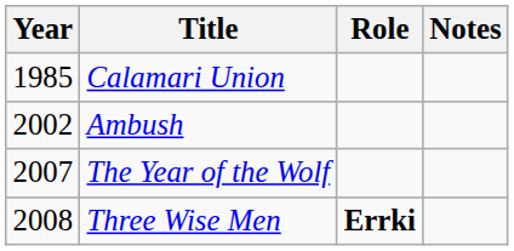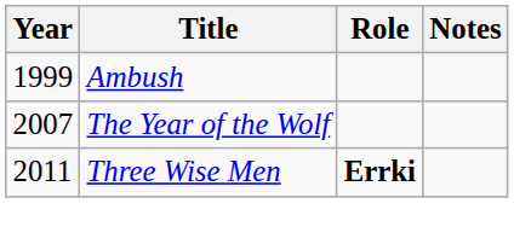- row: 1985 | Calamari Union
Ambush | Year: 2002 -> 1999
Three Wise Men | Year: 2008 -> 2011
